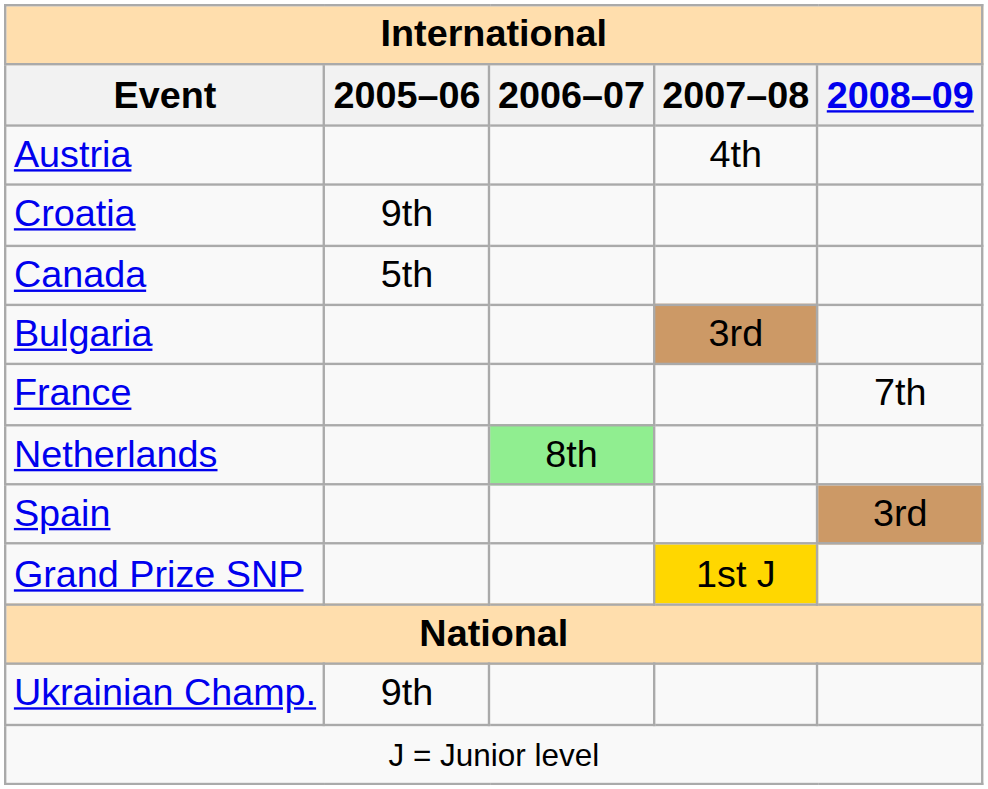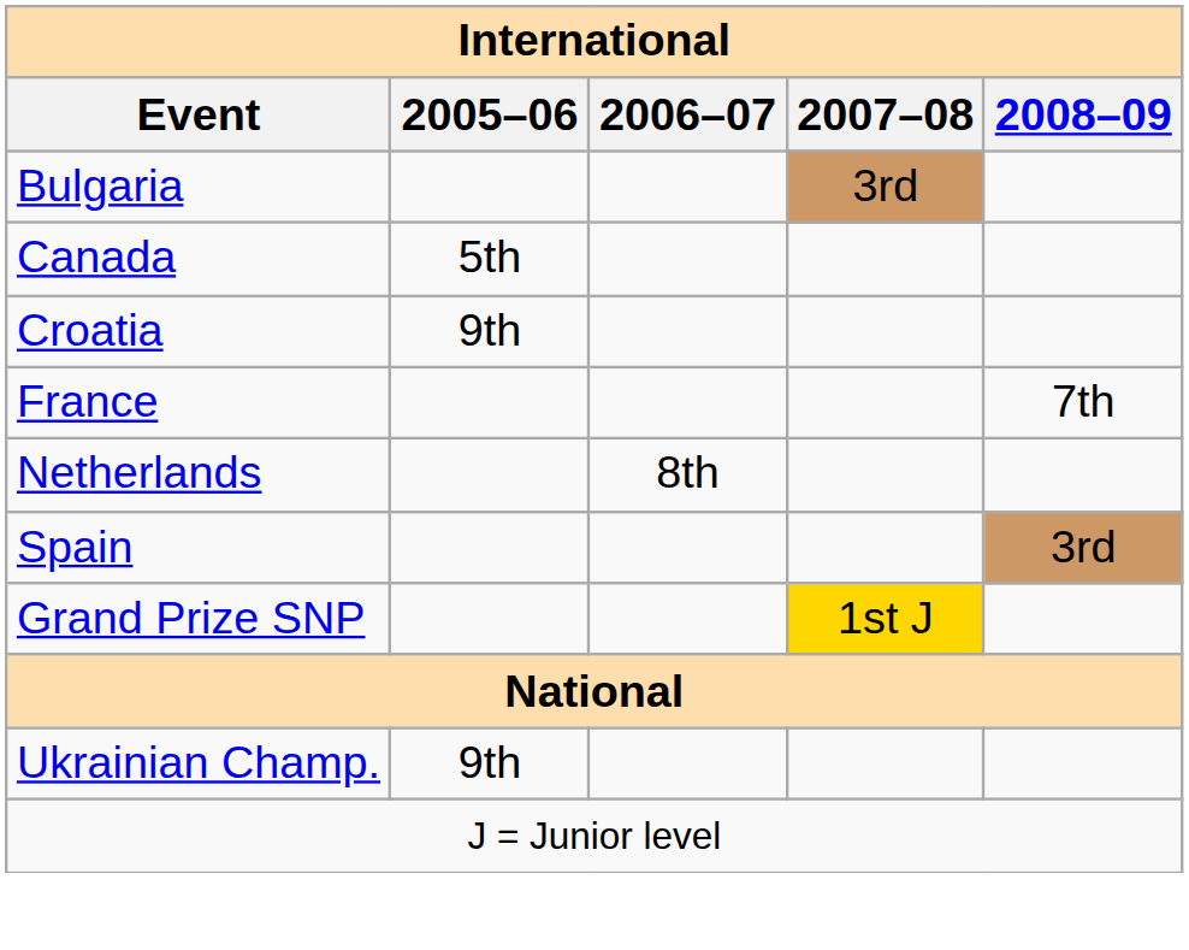- row: Austria | 4th
rows swapped: Bulgaria <-> Croatia
Netherlands | 2006–07: lightgreen background -> no background
